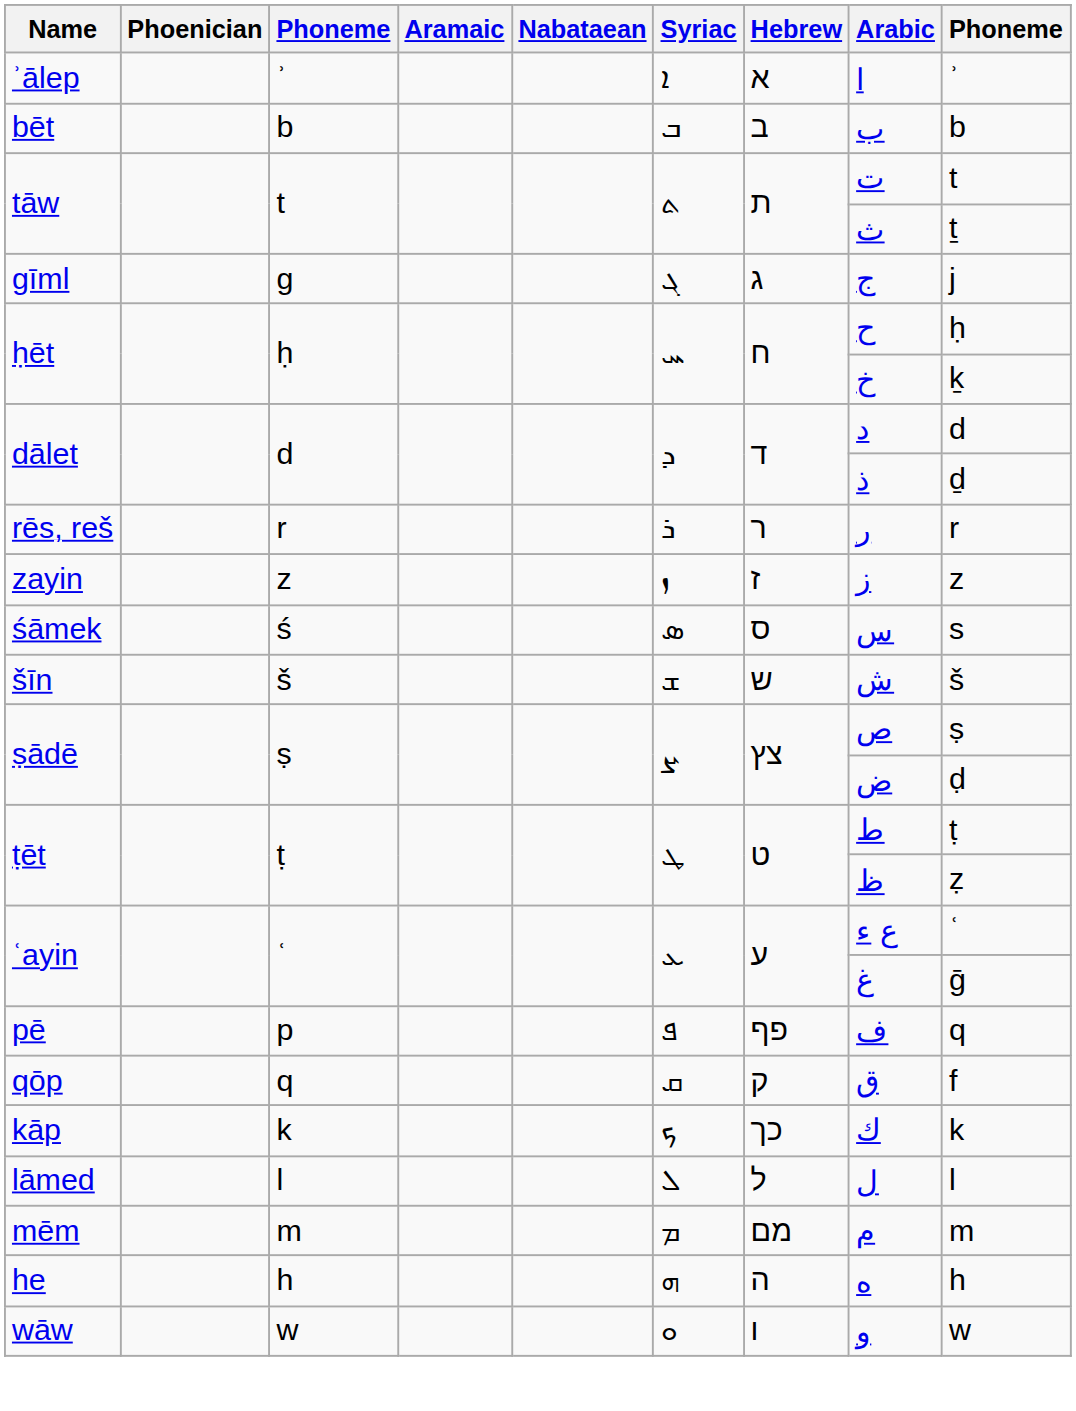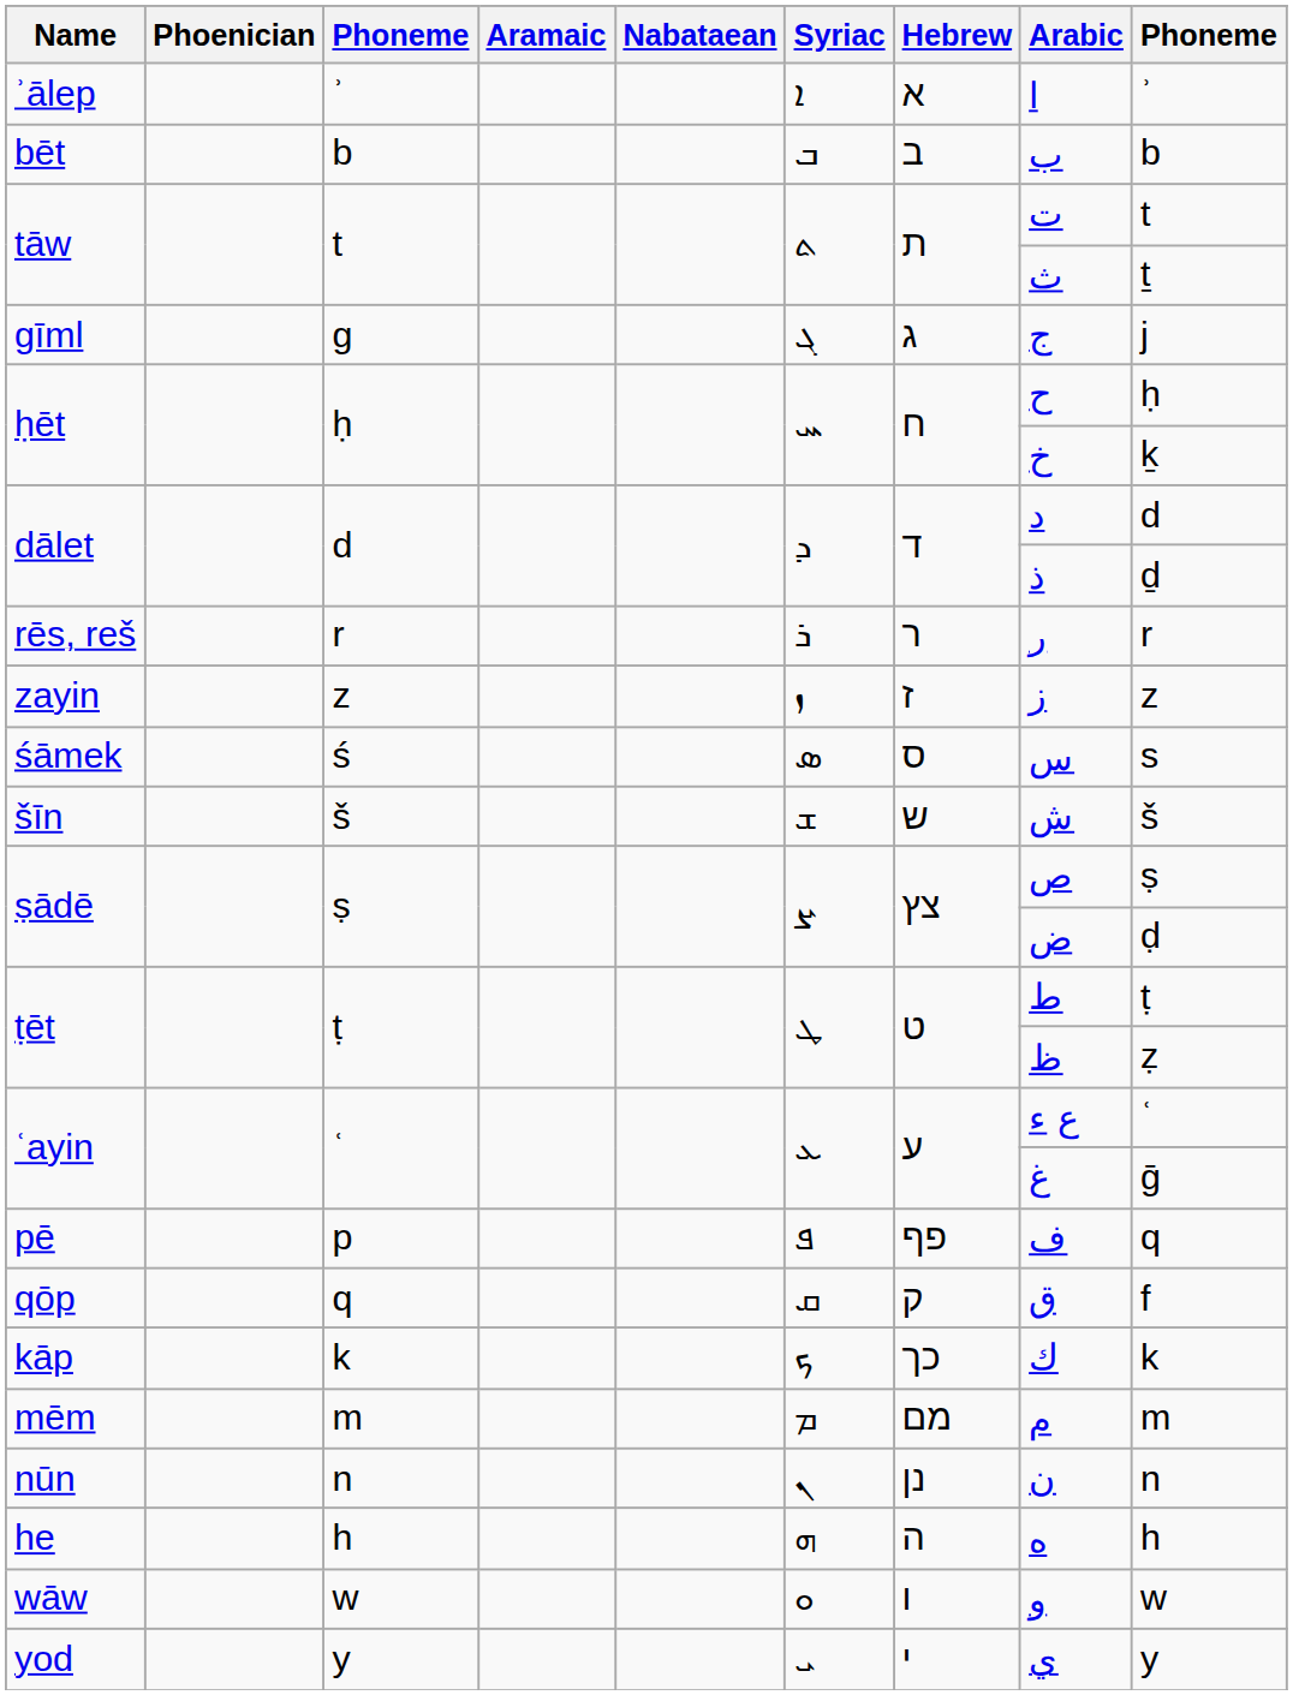- row: lāmed | l | ܠ | ל | ﻝ | l
+ row: nūn | n | ܢ | נן | ﻥ | n
+ row: yod | y | ܝ | י | ي | y
